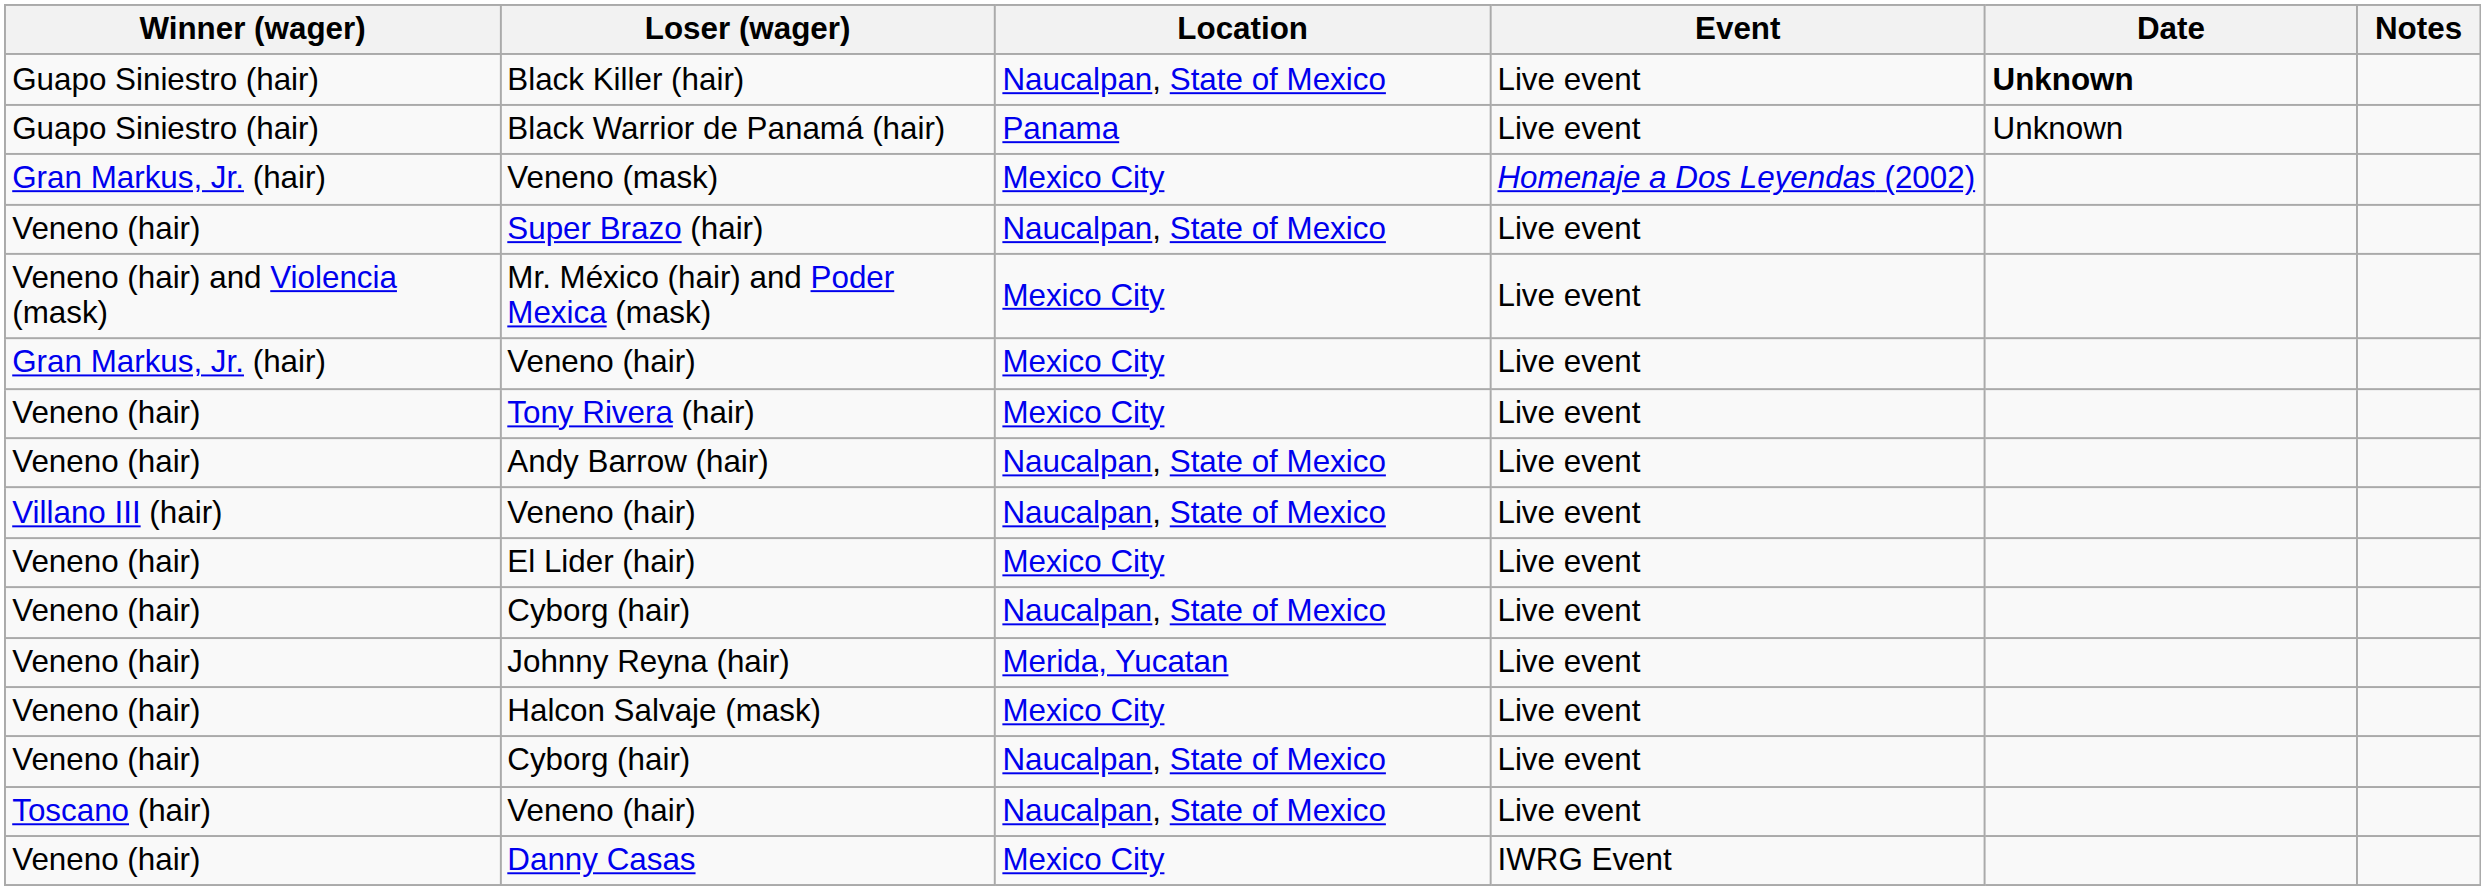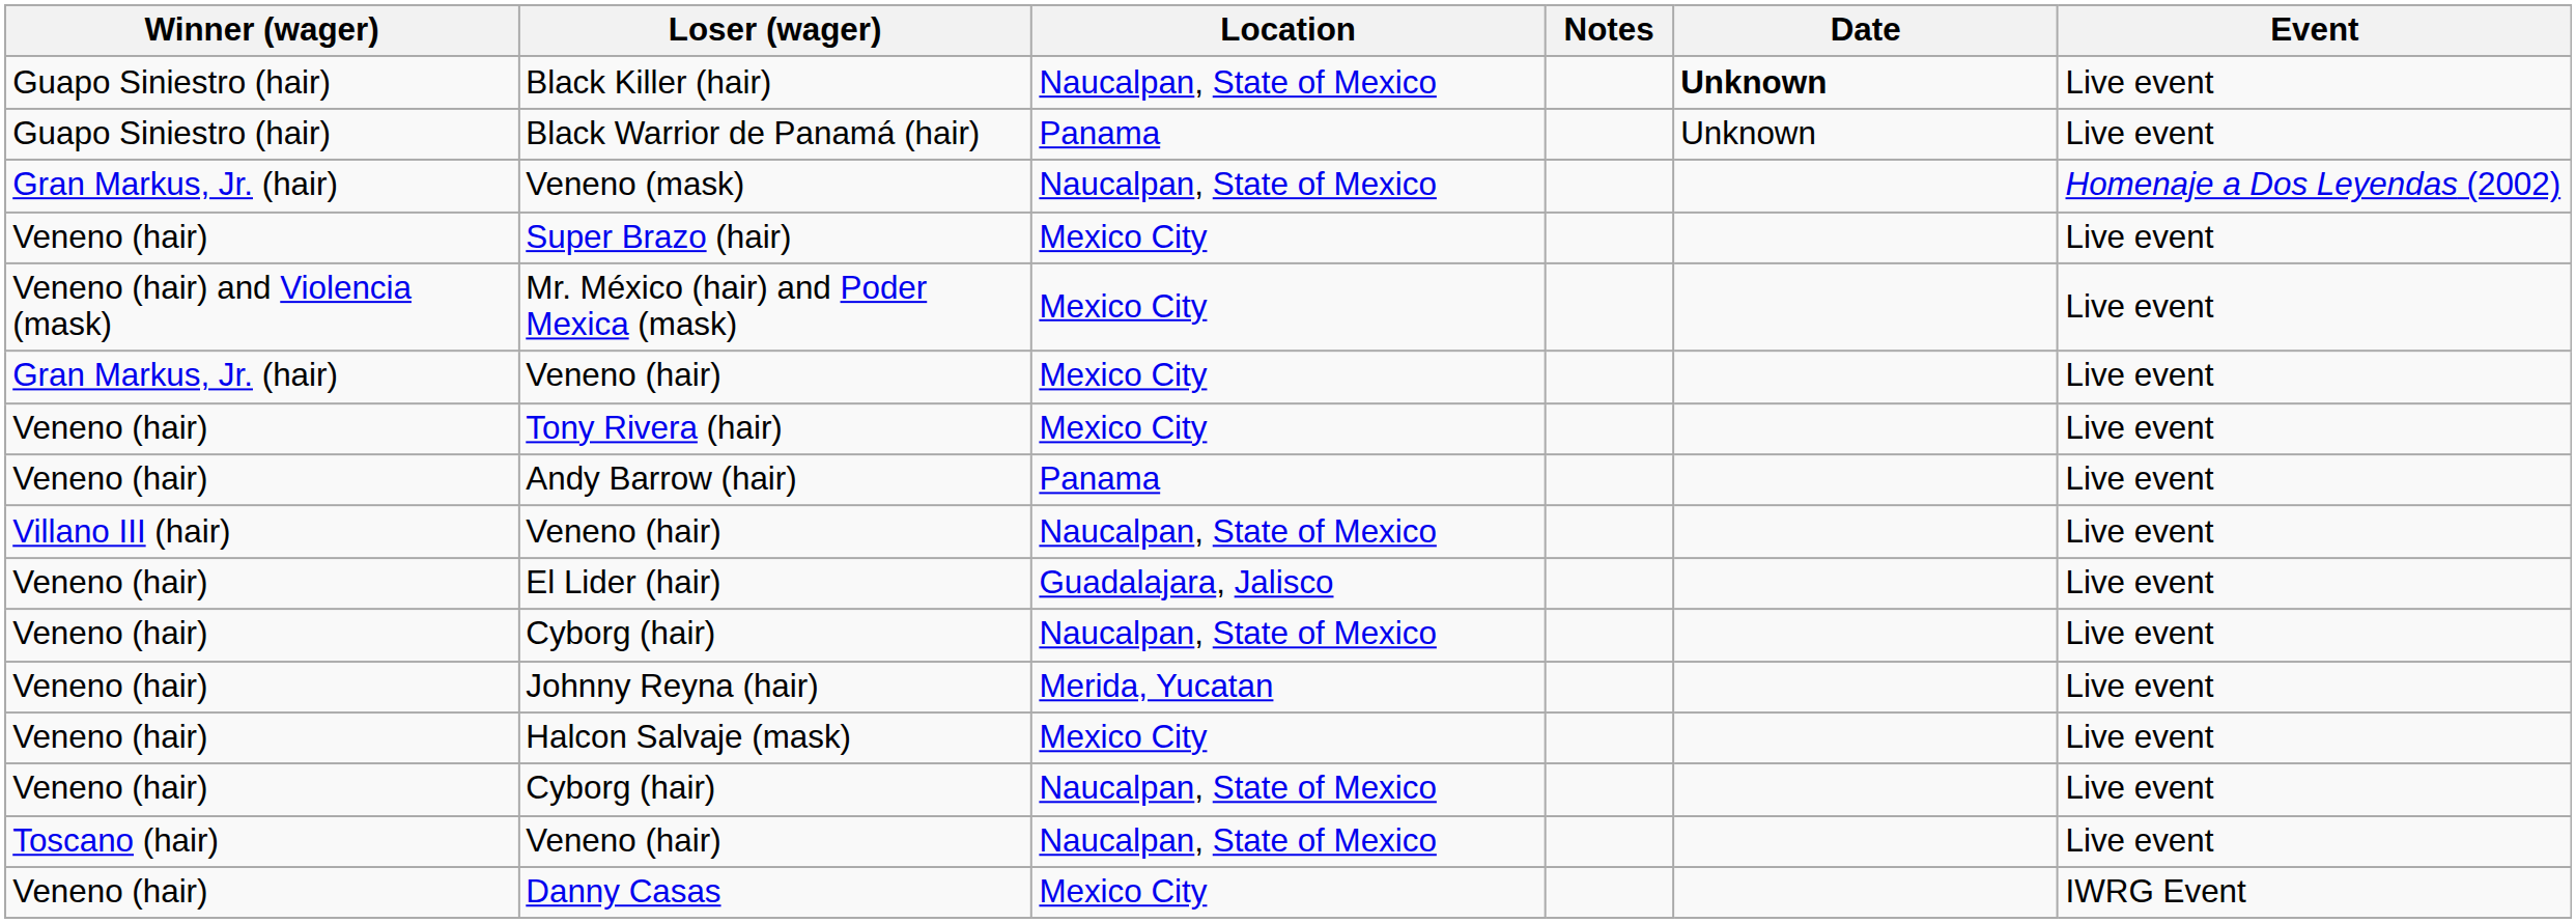columns swapped: Event <-> Notes
Veneno (mask) | Location: Mexico City -> Naucalpan, State of Mexico
Super Brazo (hair) | Location: Naucalpan, State of Mexico -> Mexico City
Andy Barrow (hair) | Location: Naucalpan, State of Mexico -> Panama
El Lider (hair) | Location: Mexico City -> Guadalajara, Jalisco
